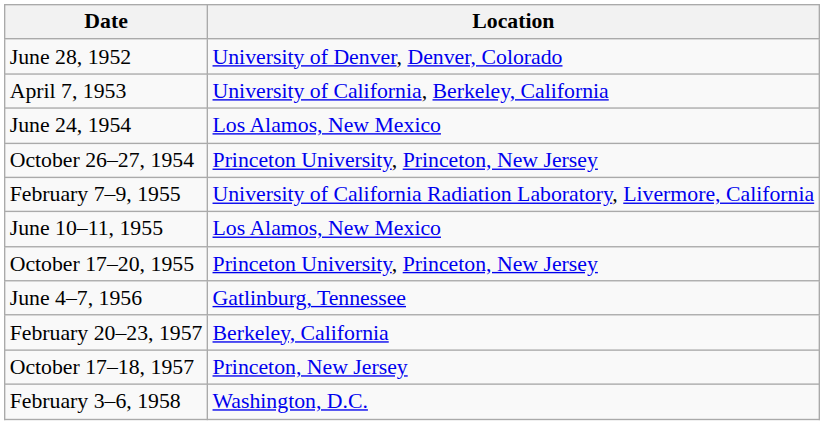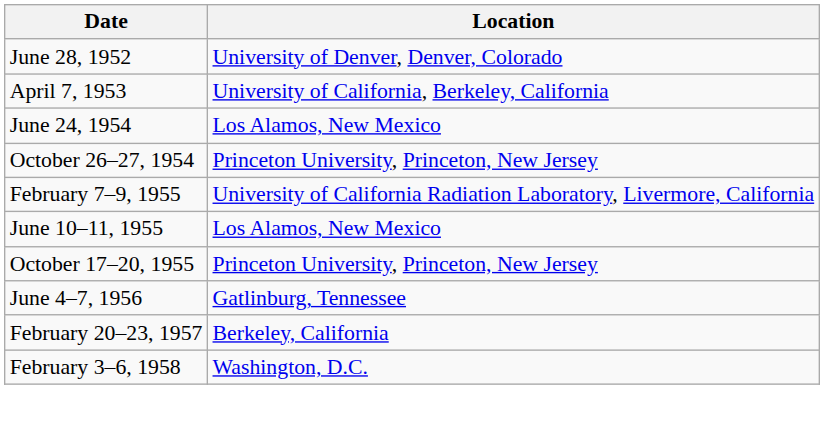- row: October 17–18, 1957 | Princeton, New Jersey
